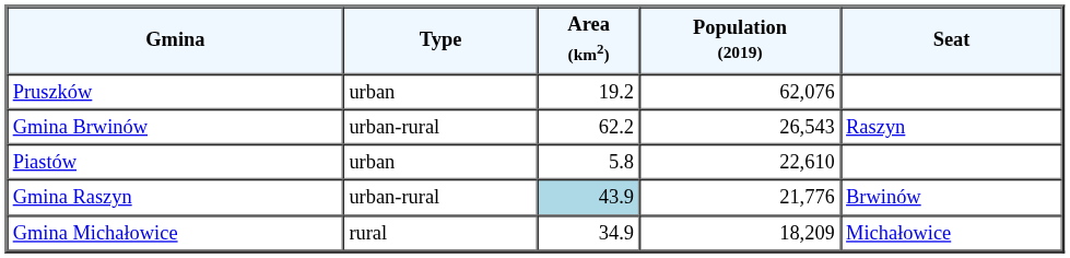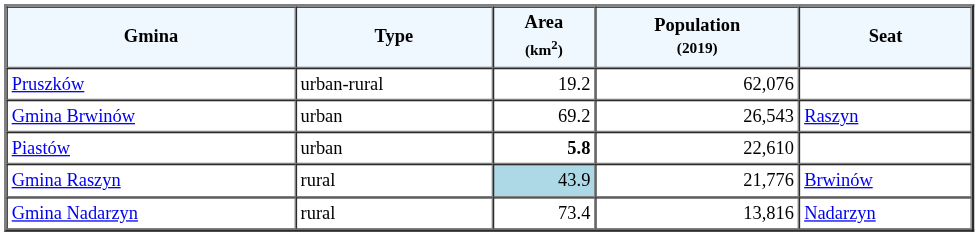Pruszków | Type: urban -> urban-rural
Gmina Brwinów | Type: urban-rural -> urban
Gmina Brwinów | Area (km2): 62.2 -> 69.2
Piastów | Area (km2): normal -> bold
Gmina Raszyn | Type: urban-rural -> rural
- row: Gmina Michałowice | rural | 34.9 | 18,209 | Michałowice
+ row: Gmina Nadarzyn | rural | 73.4 | 13,816 | Nadarzyn
